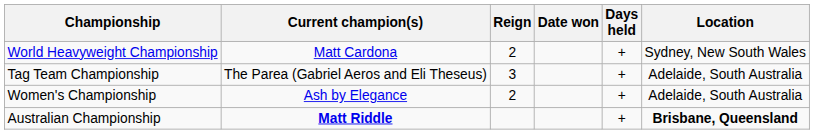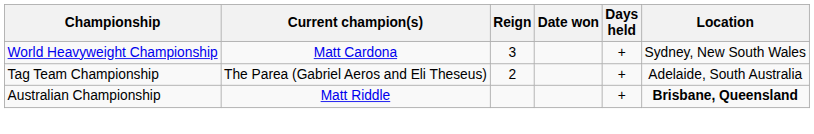World Heavyweight Championship | Reign: 2 -> 3
Tag Team Championship | Reign: 3 -> 2
- row: Women's Championship | Ash by Elegance | 2 | + | Adelaide, South Australia
Australian Championship | Current champion(s): bold -> normal
